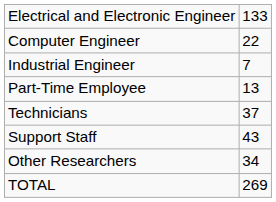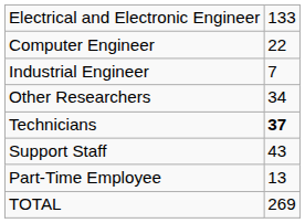rows swapped: Other Researchers <-> Part-Time Employee
Technicians | column 2: normal -> bold
